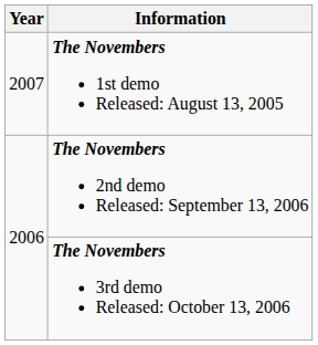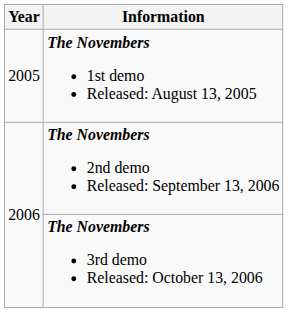The Novembers 1st demo Released: August 13, 2005 | Year: 2007 -> 2005
